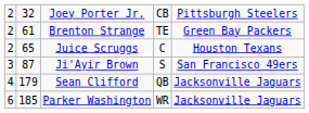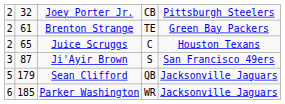Sean Clifford | column 1: 4 -> 5
